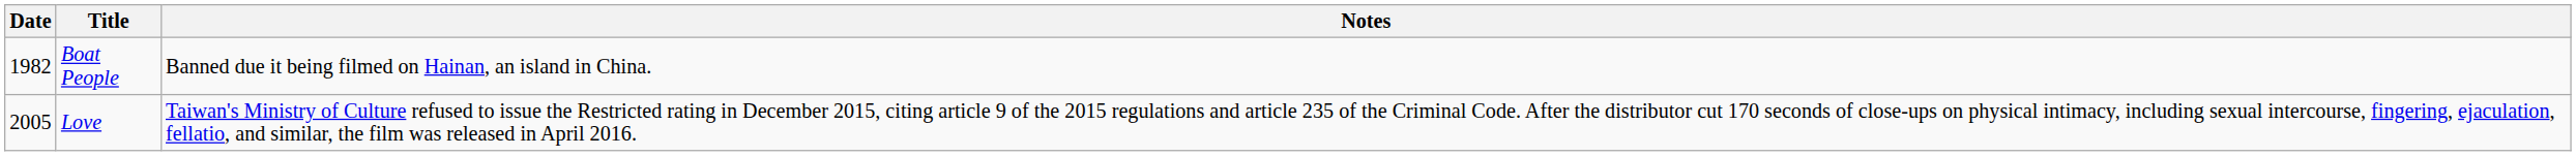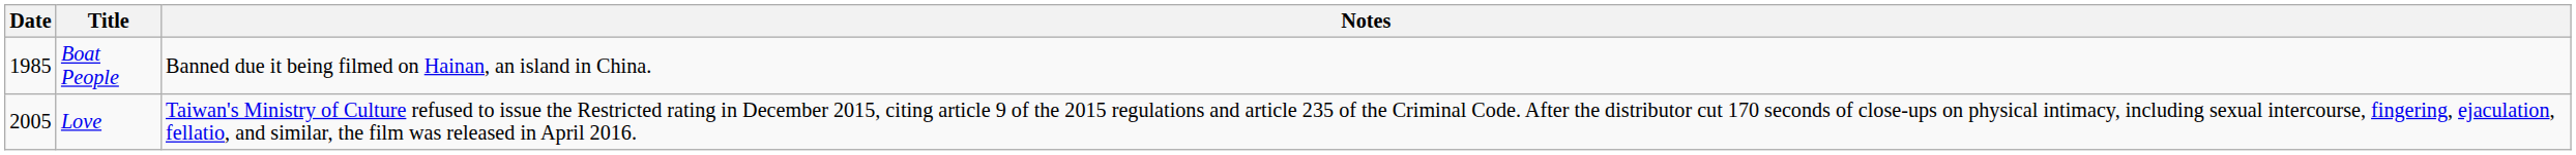Boat People | Date: 1982 -> 1985
